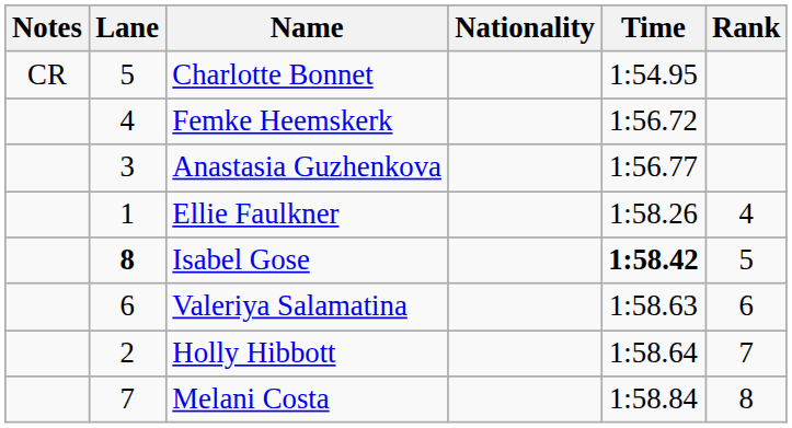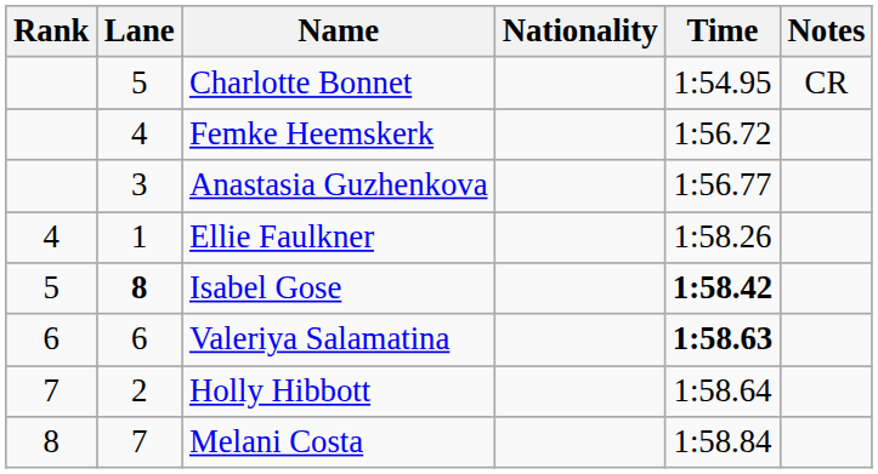columns swapped: Rank <-> Notes
Valeriya Salamatina | Time: normal -> bold
